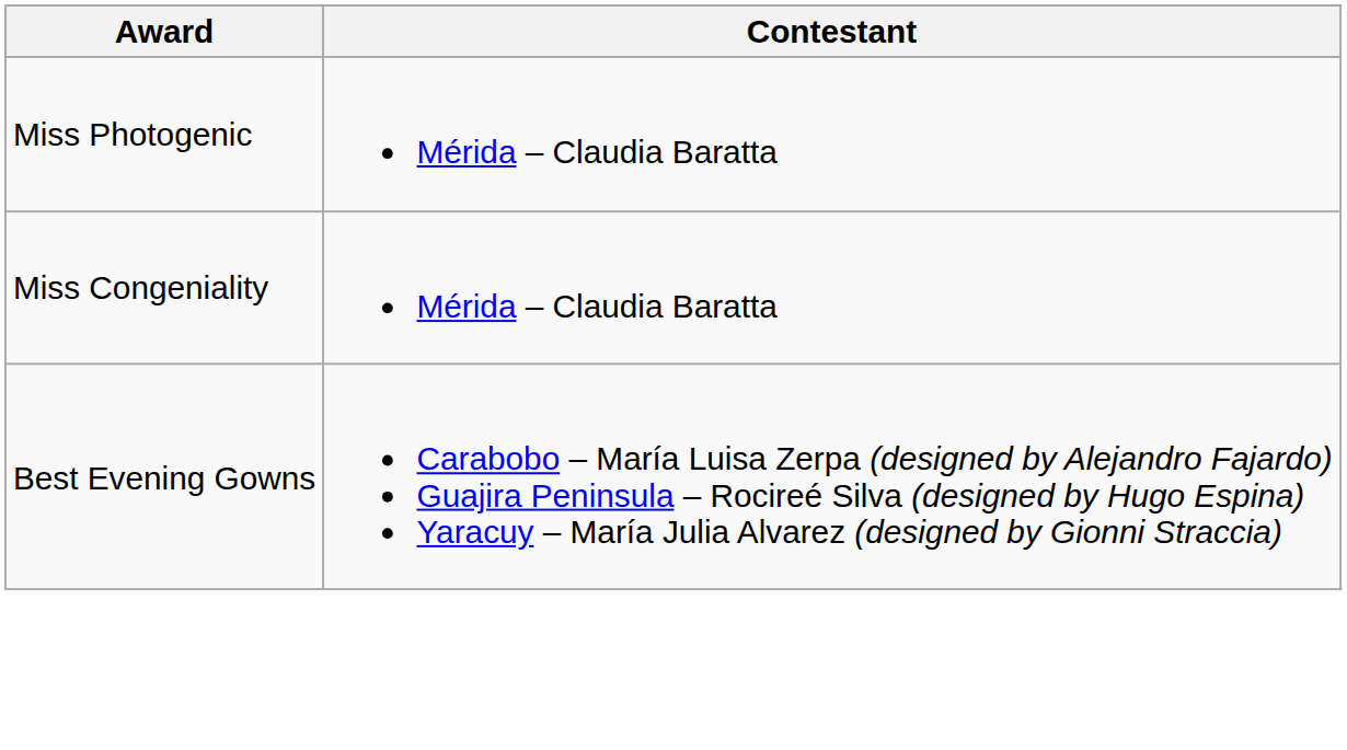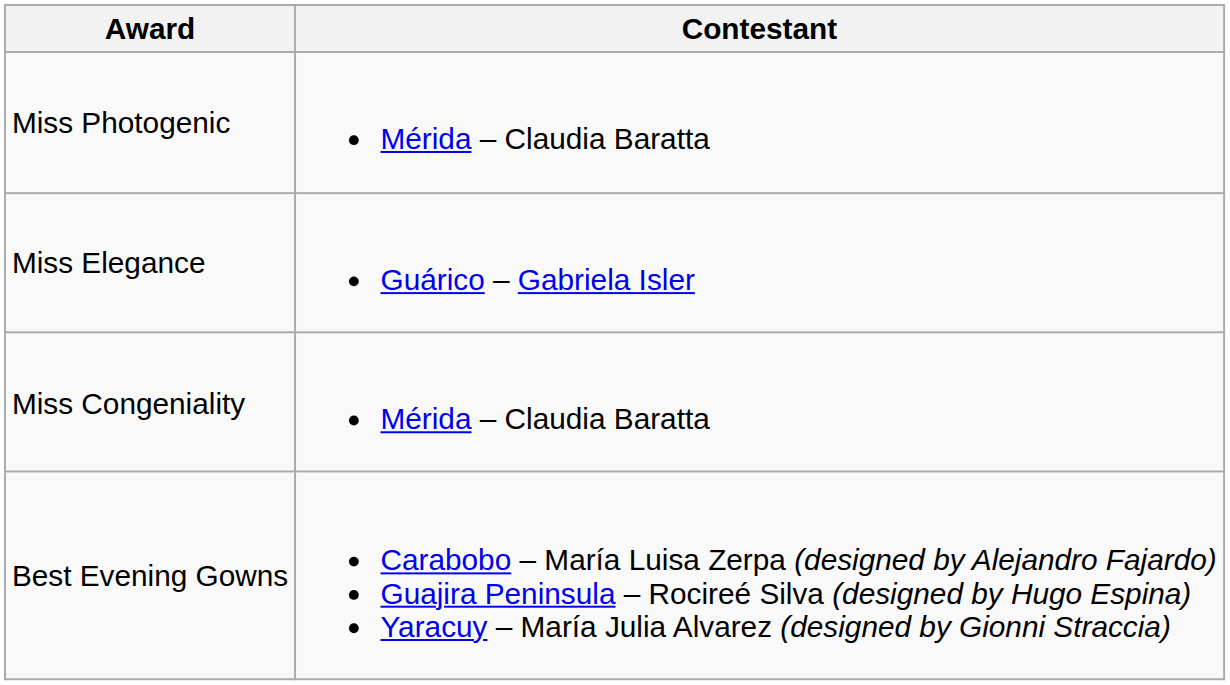+ row: Miss Elegance | Guárico – Gabriela Isler
